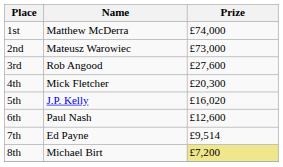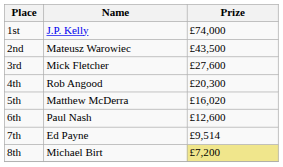1st | Name: Matthew McDerra -> J.P. Kelly
2nd | Prize: £73,000 -> £43,500
3rd | Name: Rob Angood -> Mick Fletcher
4th | Name: Mick Fletcher -> Rob Angood
5th | Name: J.P. Kelly -> Matthew McDerra
